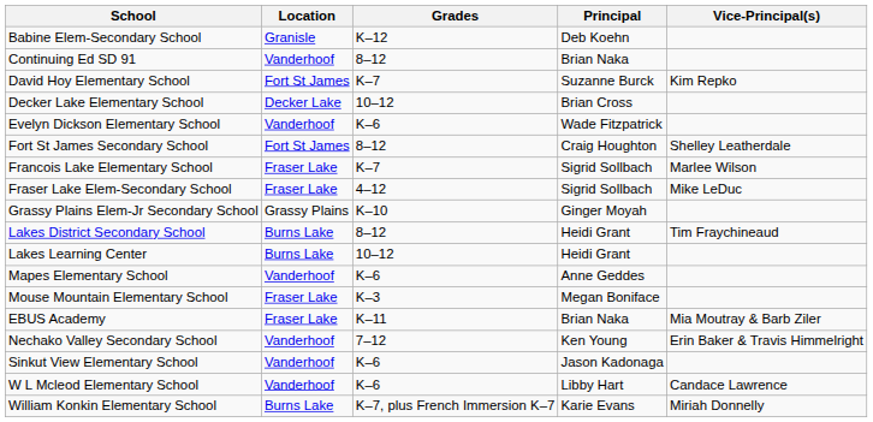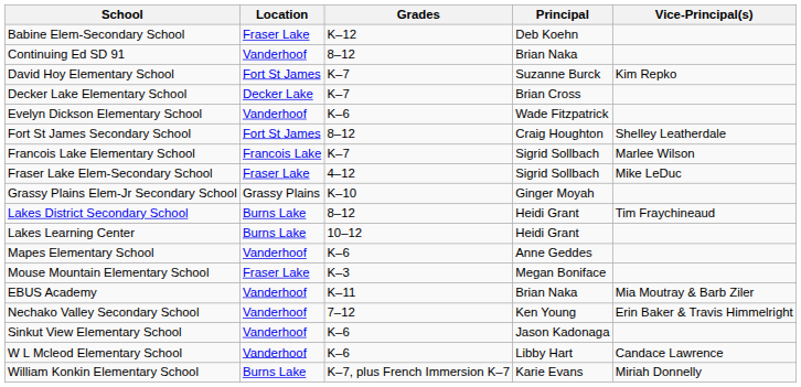Babine Elem-Secondary School | Location: Granisle -> Fraser Lake
Decker Lake Elementary School | Grades: 10–12 -> K–7
Francois Lake Elementary School | Location: Fraser Lake -> Francois Lake
EBUS Academy | Location: Fraser Lake -> Vanderhoof
